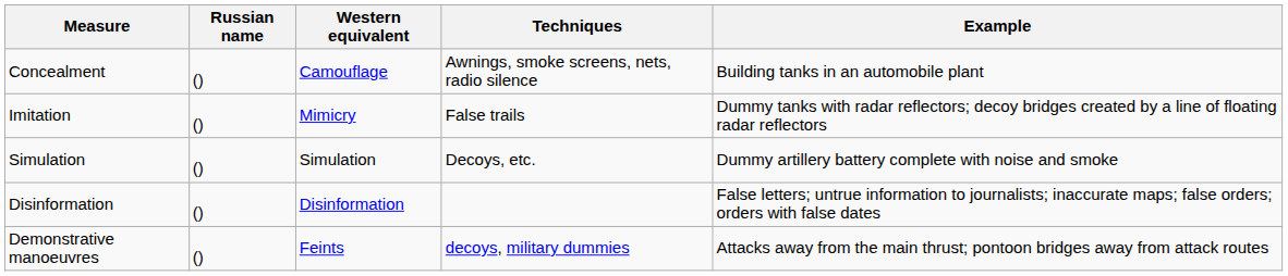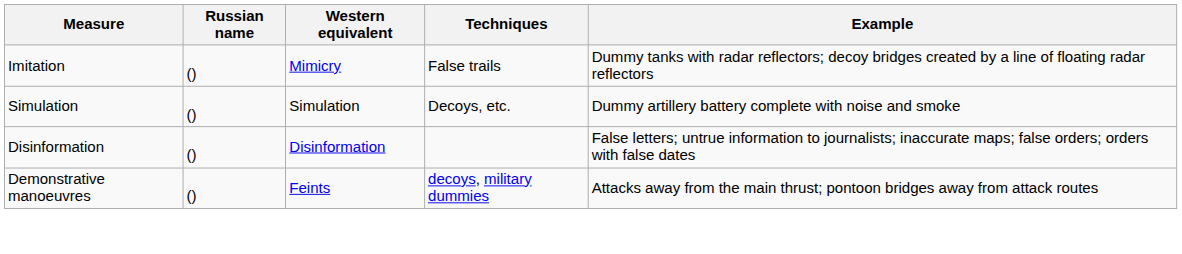- row: Concealment | () | Camouflage | Awnings, smoke screens, nets, radio silence | Building tanks in an automobile plant
